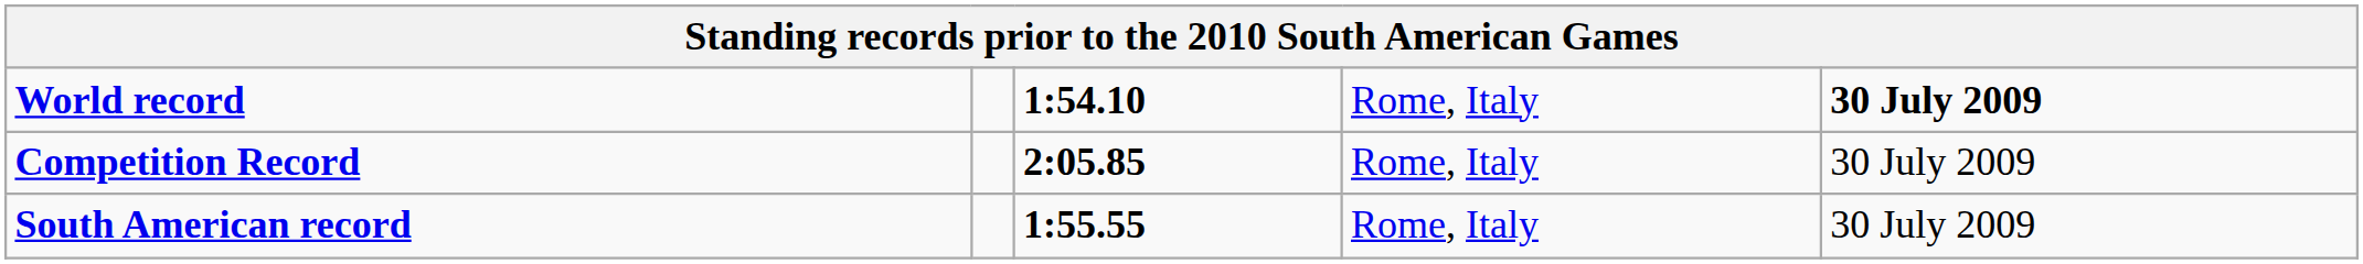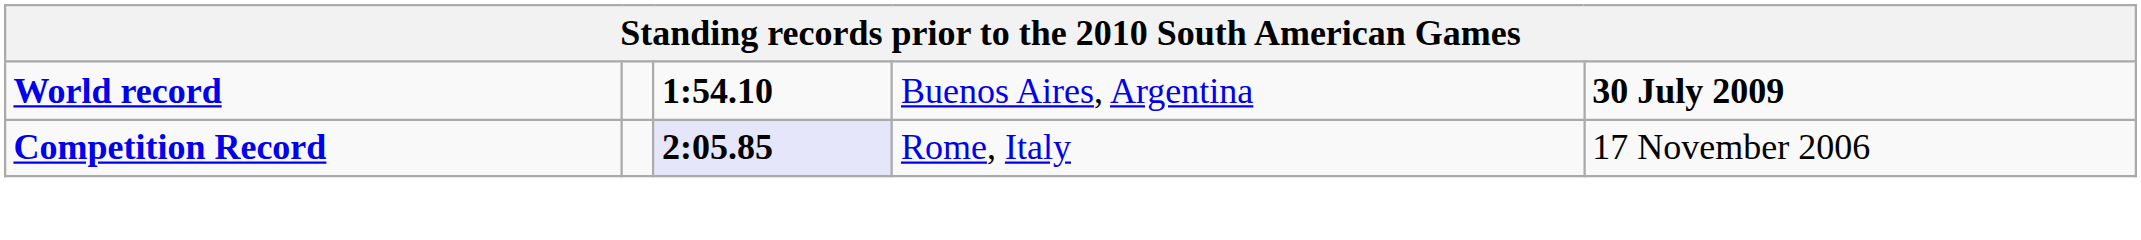World record | column 4: Rome, Italy -> Buenos Aires, Argentina
Competition Record | column 3: no background -> lavender background
Competition Record | column 5: 30 July 2009 -> 17 November 2006
- row: South American record | 1:55.55 | Rome, Italy | 30 July 2009
